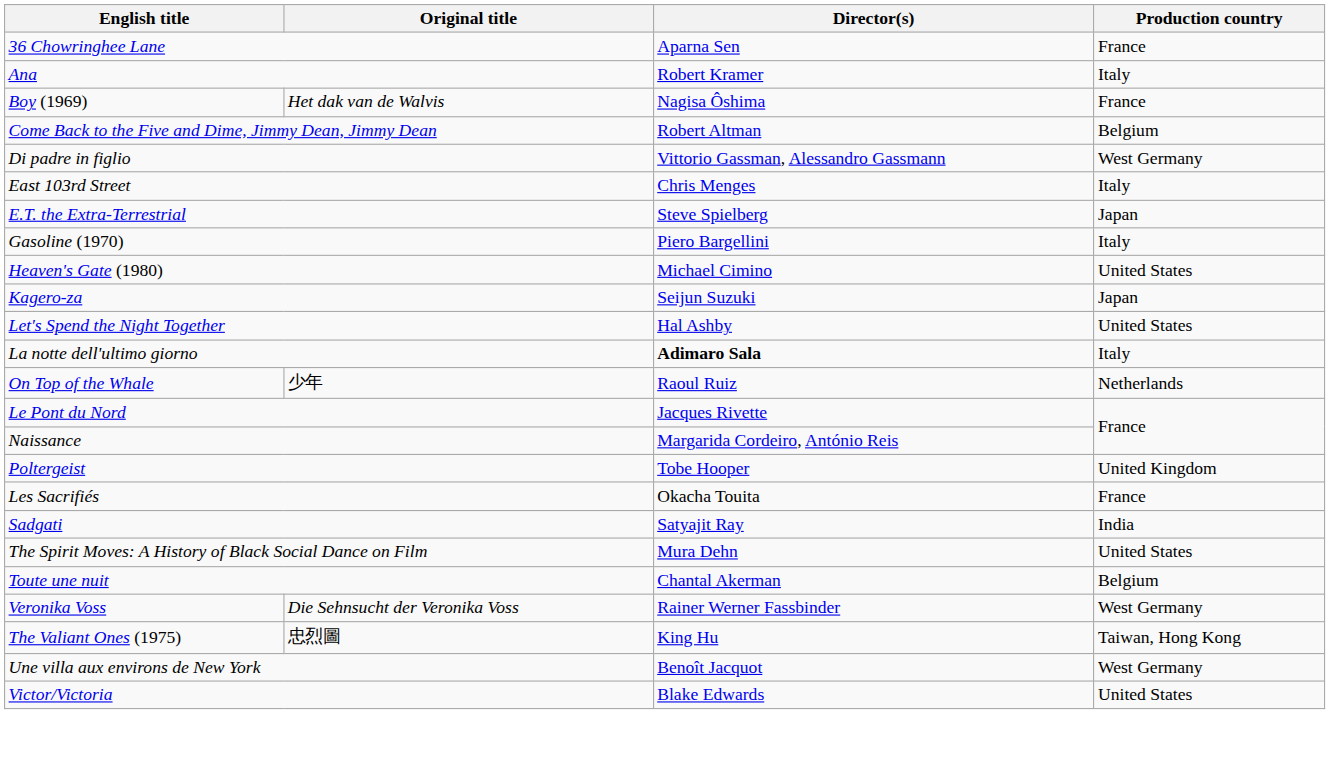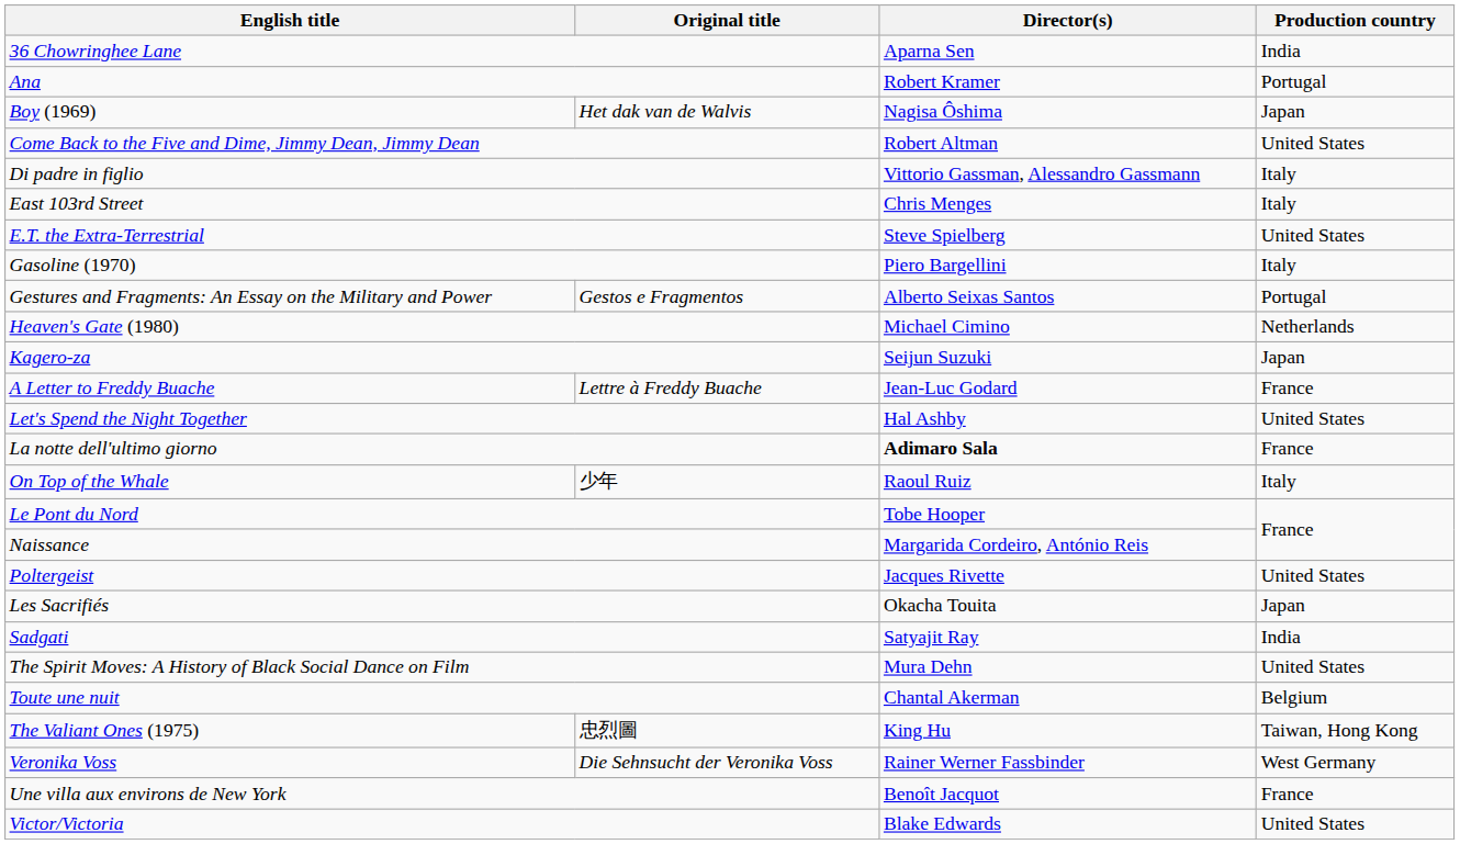36 Chowringhee Lane | Production country: France -> India
Ana | Production country: Italy -> Portugal
Boy (1969) | Production country: France -> Japan
Come Back to the Five and Dime, Jimmy Dean, Jimmy Dean | Production country: Belgium -> United States
Di padre in figlio | Production country: West Germany -> Italy
E.T. the Extra-Terrestrial | Production country: Japan -> United States
+ row: Gestures and Fragments: An Essay on the Military and Power | Gestos e Fragmentos | Alberto Seixas Santos | Portugal
Heaven's Gate (1980) | Production country: United States -> Netherlands
+ row: A Letter to Freddy Buache | Lettre à Freddy Buache | Jean-Luc Godard | France
La notte dell'ultimo giorno | Production country: Italy -> France
On Top of the Whale | Production country: Netherlands -> Italy
Le Pont du Nord | Director(s): Jacques Rivette -> Tobe Hooper
Poltergeist | Director(s): Tobe Hooper -> Jacques Rivette
Poltergeist | Production country: United Kingdom -> United States
Les Sacrifiés | Production country: France -> Japan
rows swapped: The Valiant Ones (1975) <-> Veronika Voss
Une villa aux environs de New York | Production country: West Germany -> France
